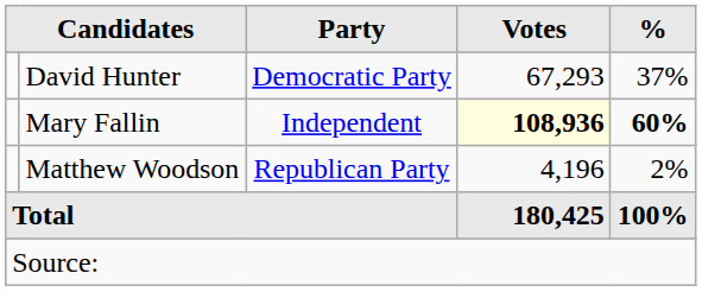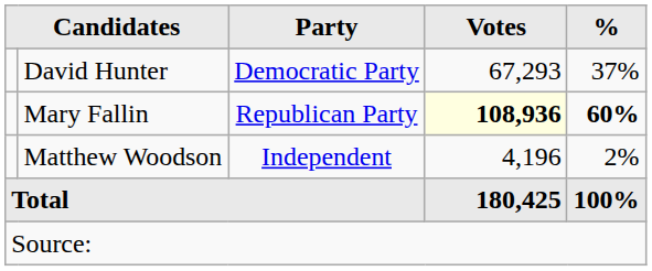Mary Fallin | Party: Independent -> Republican Party
Matthew Woodson | Party: Republican Party -> Independent
